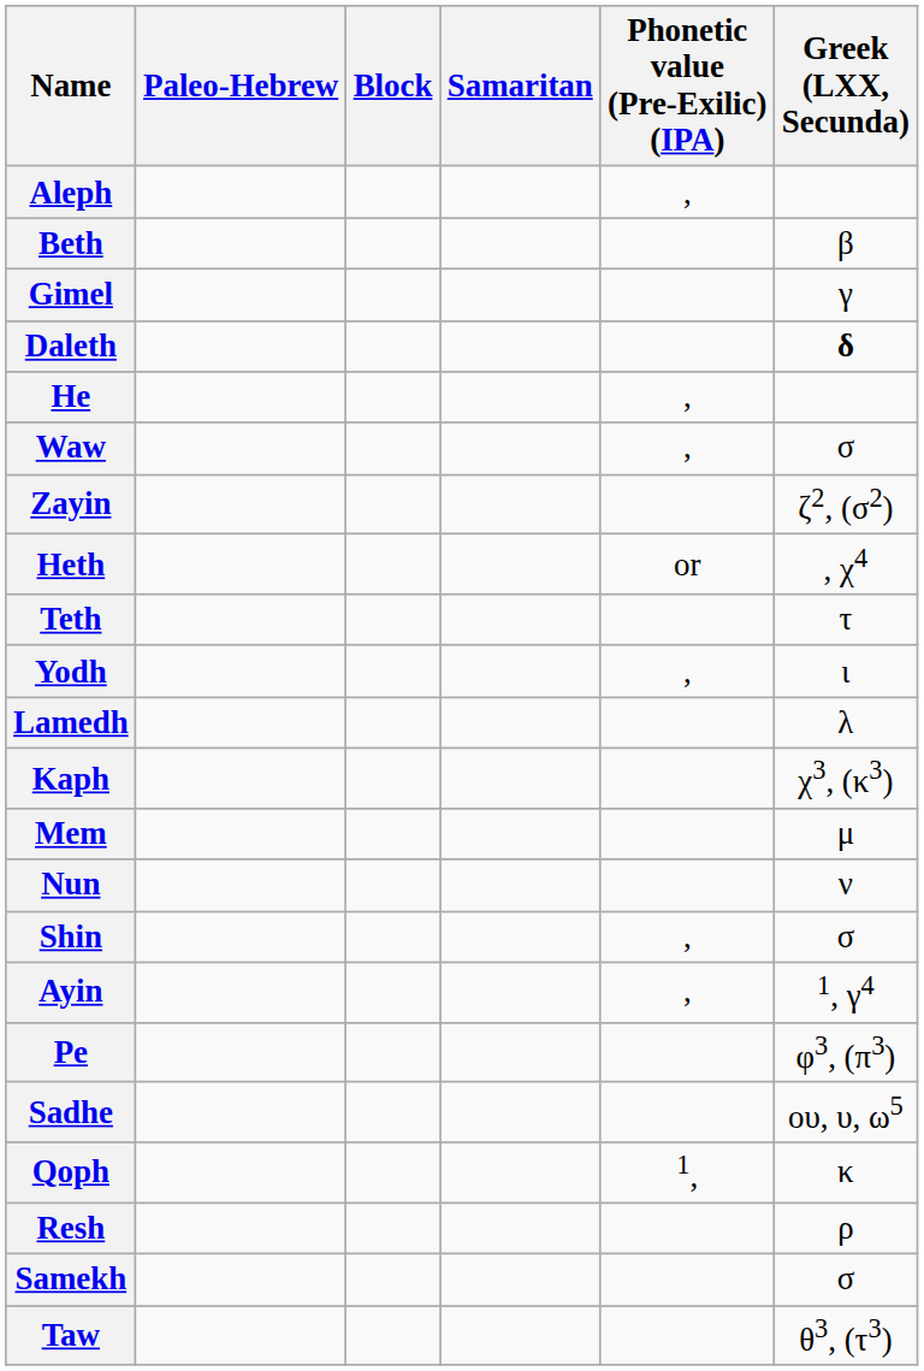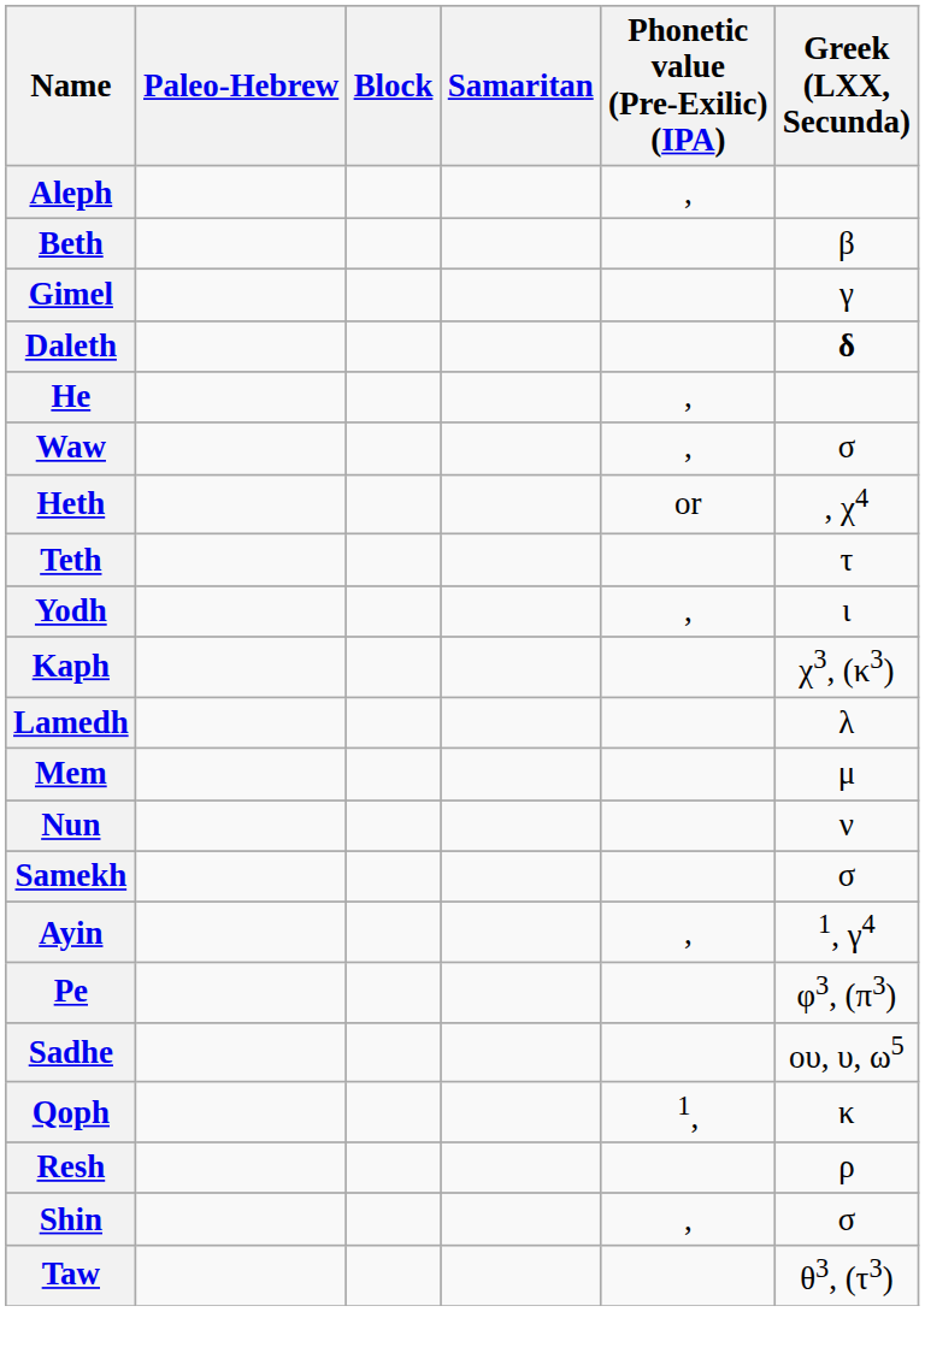- row: Zayin | ζ2, (σ2)
rows swapped: Kaph <-> Lamedh
rows swapped: Samekh <-> Shin
